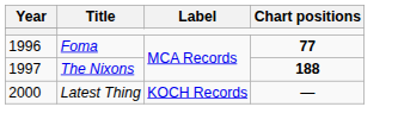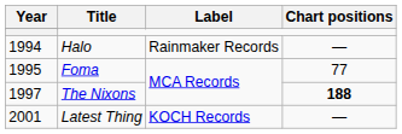+ row: 1994 | Halo | Rainmaker Records | —
Foma | Year: 1996 -> 1995
Foma | Chart positions: bold -> normal
Latest Thing | Year: 2000 -> 2001
